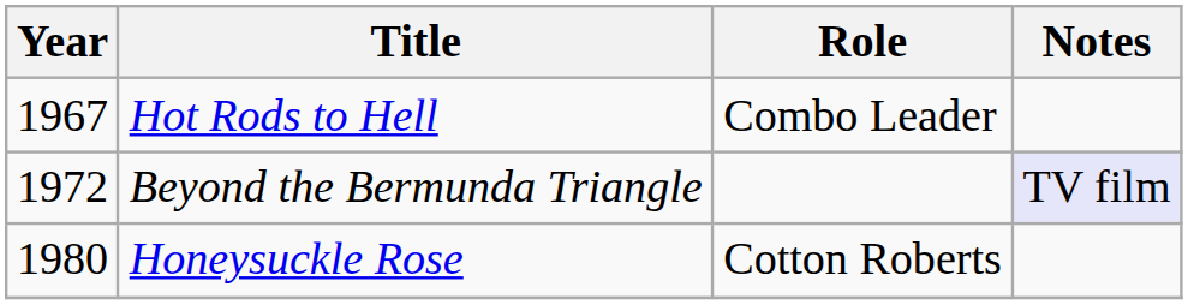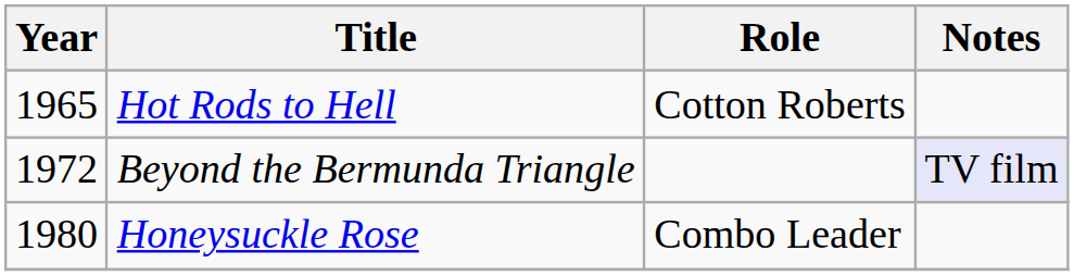Hot Rods to Hell | Year: 1967 -> 1965
Hot Rods to Hell | Role: Combo Leader -> Cotton Roberts
Honeysuckle Rose | Role: Cotton Roberts -> Combo Leader
